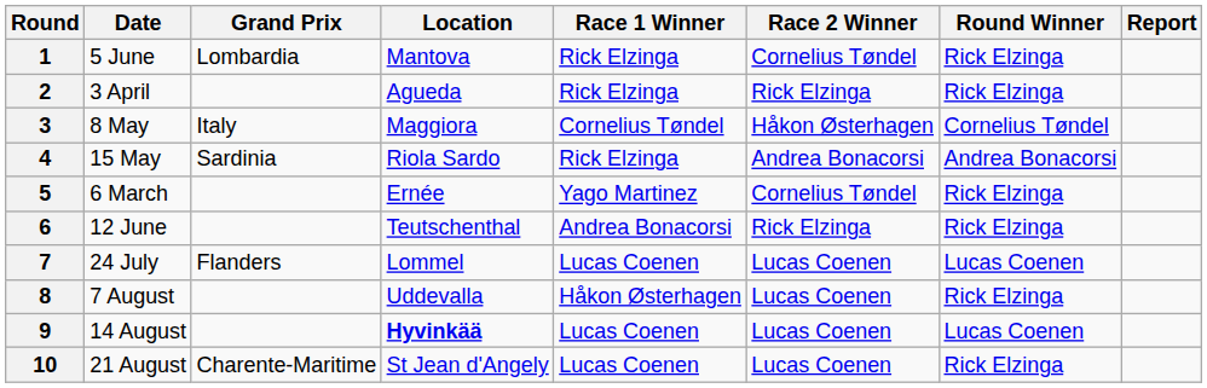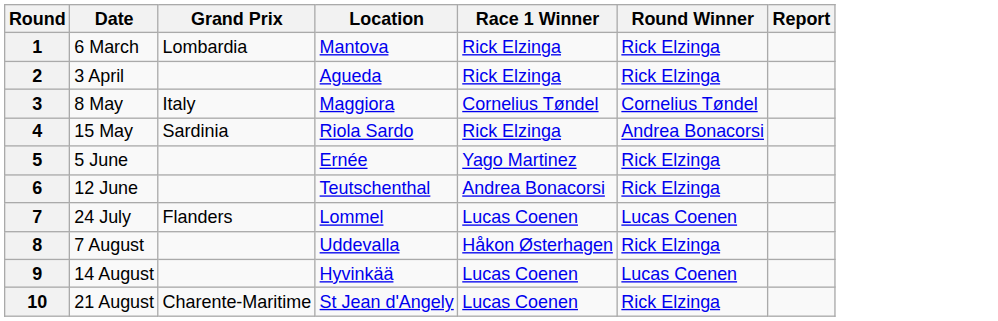- column: Race 2 Winner | Cornelius Tøndel | Rick Elzinga | Håkon Østerhagen | Andrea Bonacorsi | Cornelius Tøndel | Rick Elzinga | Lucas Coenen | Lucas Coenen | Lucas Coenen | Lucas Coenen
1 | Date: 5 June -> 6 March
5 | Date: 6 March -> 5 June
9 | Location: bold -> normal
